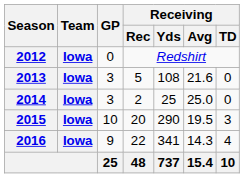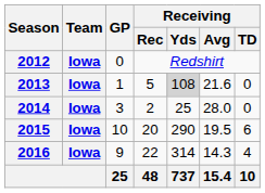2013 | GP: 3 -> 1
2013 | Receiving / Yds: no background -> lightgrey background
2014 | Receiving / Avg: 25.0 -> 28.0
2015 | Receiving / TD: 3 -> 6
2016 | Receiving / Yds: 341 -> 314
